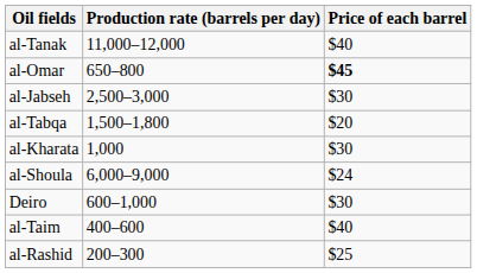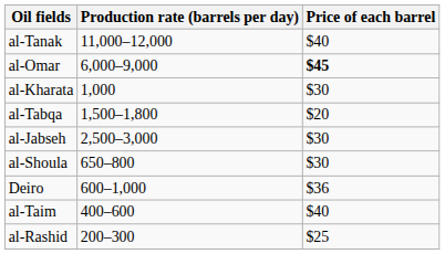al-Omar | Production rate (barrels per day): 650–800 -> 6,000–9,000
rows swapped: al-Jabseh <-> al-Kharata
al-Shoula | Production rate (barrels per day): 6,000–9,000 -> 650–800
al-Shoula | Price of each barrel: $24 -> $30
Deiro | Price of each barrel: $30 -> $36
